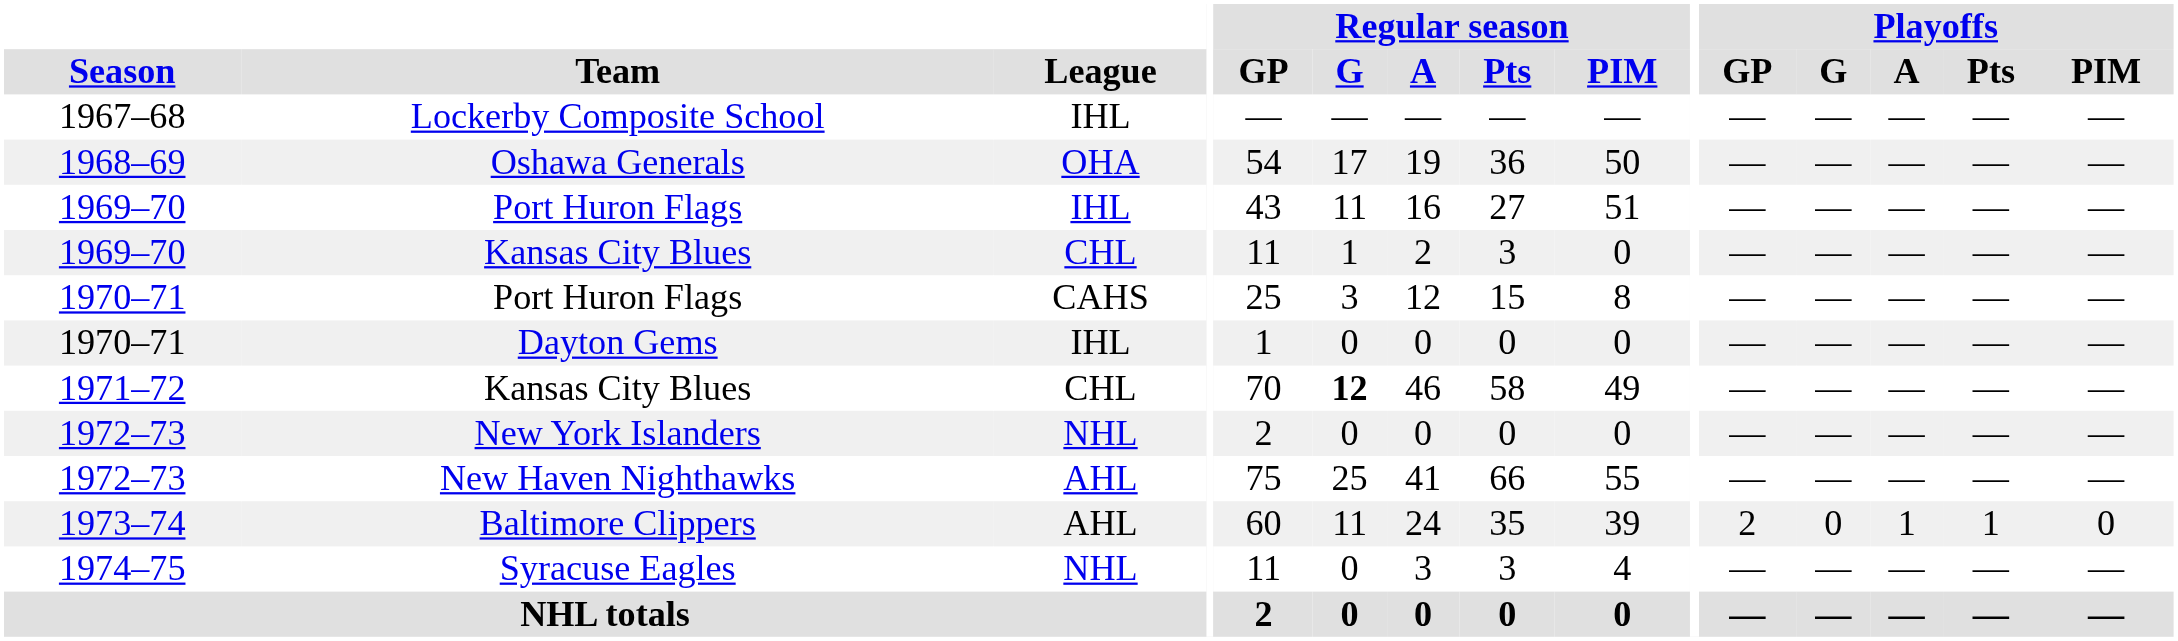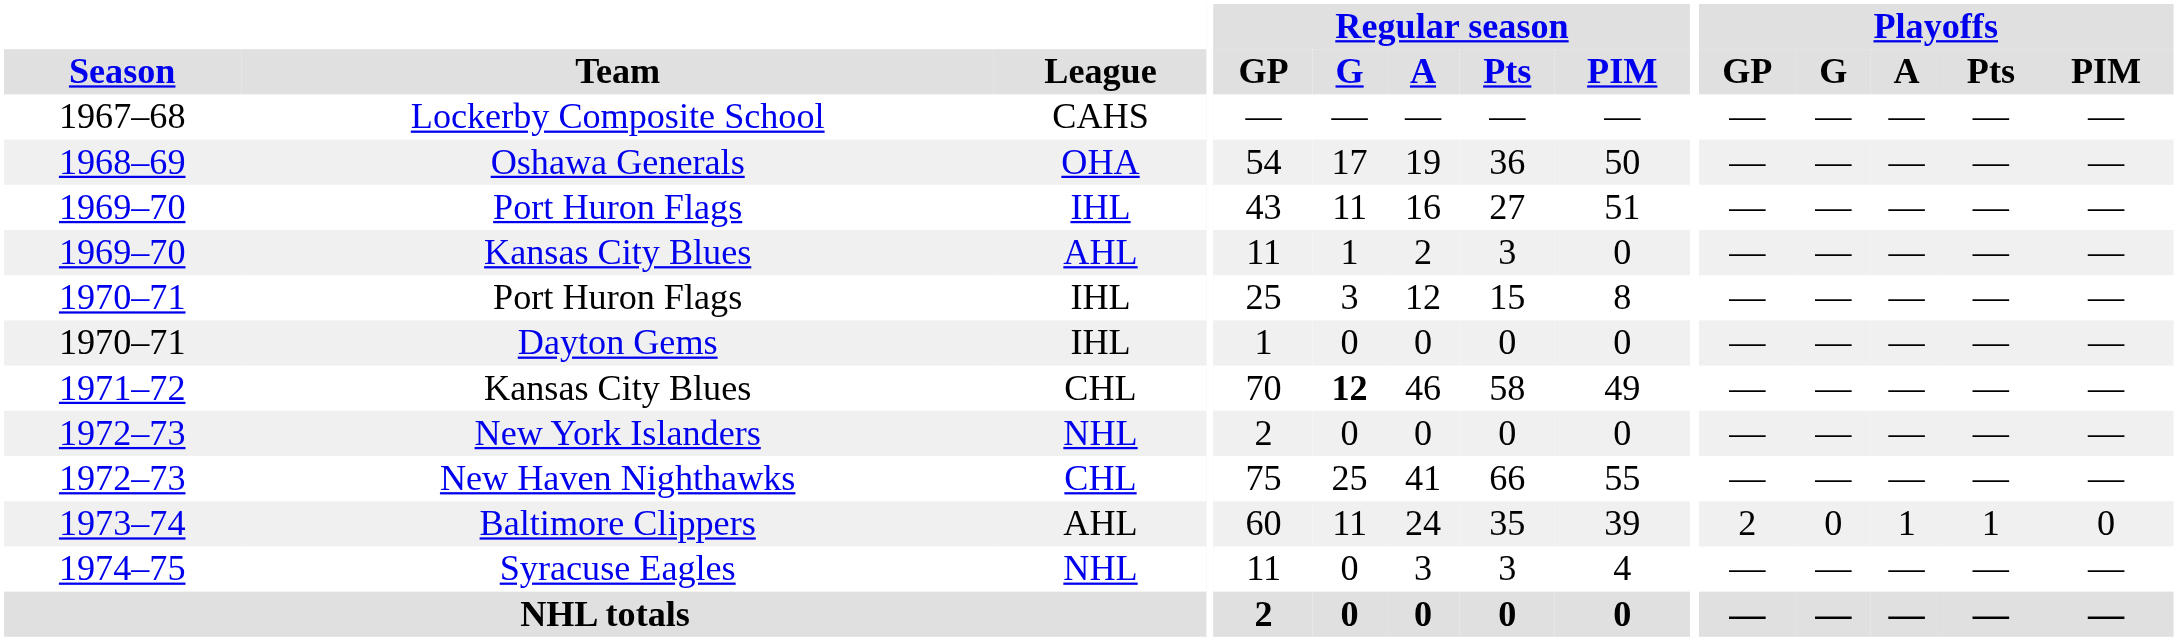Lockerby Composite School | League: IHL -> CAHS
1969–70 / Kansas City Blues | League: CHL -> AHL
1970–71 / Port Huron Flags | League: CAHS -> IHL
New Haven Nighthawks | League: AHL -> CHL
